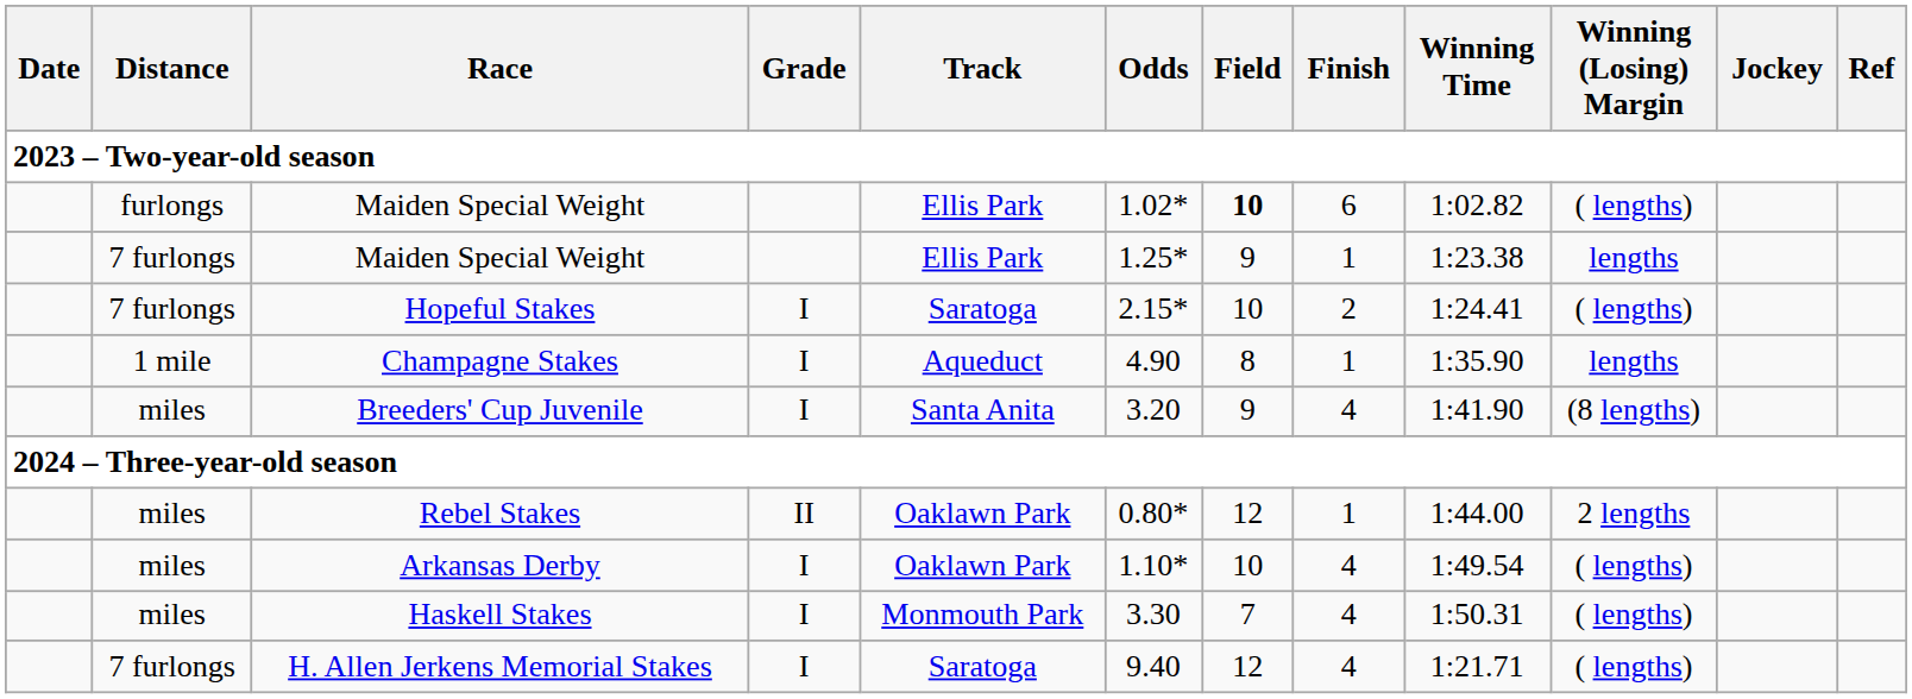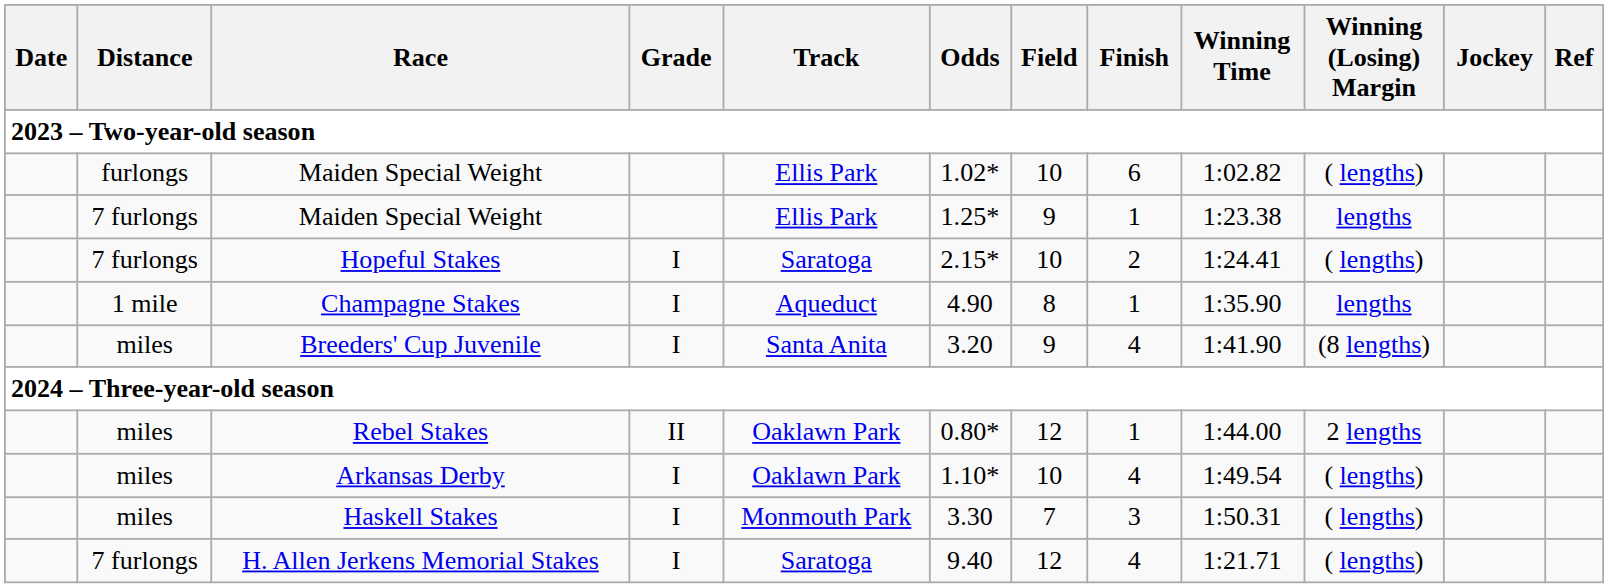furlongs / Maiden Special Weight | Field: bold -> normal
Haskell Stakes | Finish: 4 -> 3
